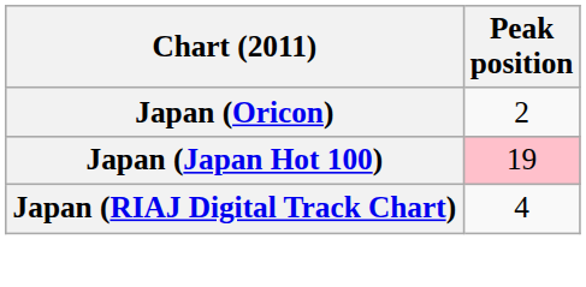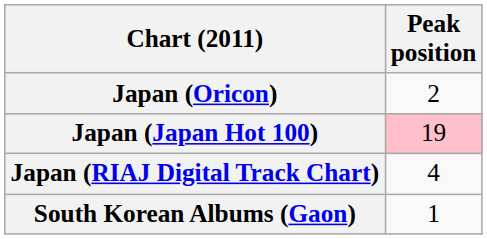+ row: South Korean Albums (Gaon) | 1
